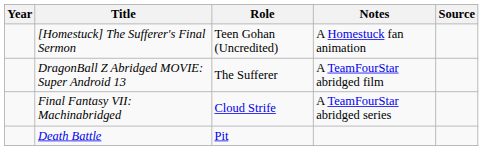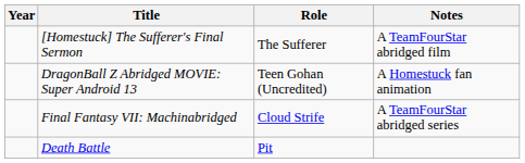- column: Source
[Homestuck] The Sufferer's Final Sermon | Role: Teen Gohan (Uncredited) -> The Sufferer
[Homestuck] The Sufferer's Final Sermon | Notes: A Homestuck fan animation -> A TeamFourStar abridged film
DragonBall Z Abridged MOVIE: Super Android 13 | Role: The Sufferer -> Teen Gohan (Uncredited)
DragonBall Z Abridged MOVIE: Super Android 13 | Notes: A TeamFourStar abridged film -> A Homestuck fan animation
